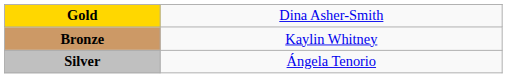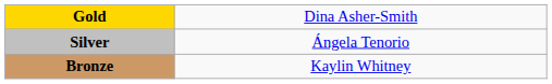rows swapped: Silver <-> Bronze
